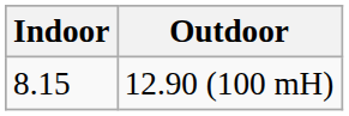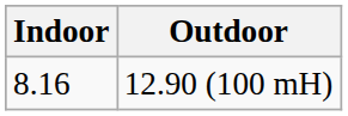12.90 (100 mH) | Indoor: 8.15 -> 8.16
